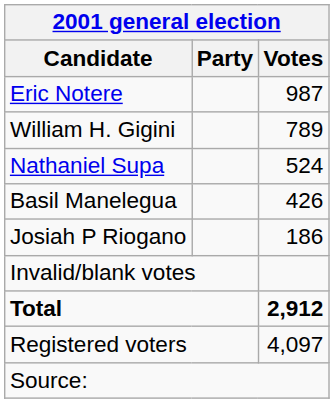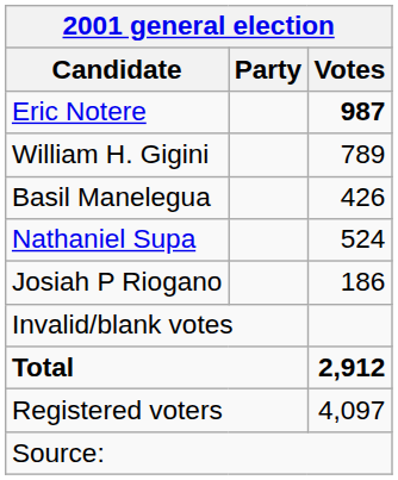Eric Notere | Votes: normal -> bold
rows swapped: Nathaniel Supa <-> Basil Manelegua
